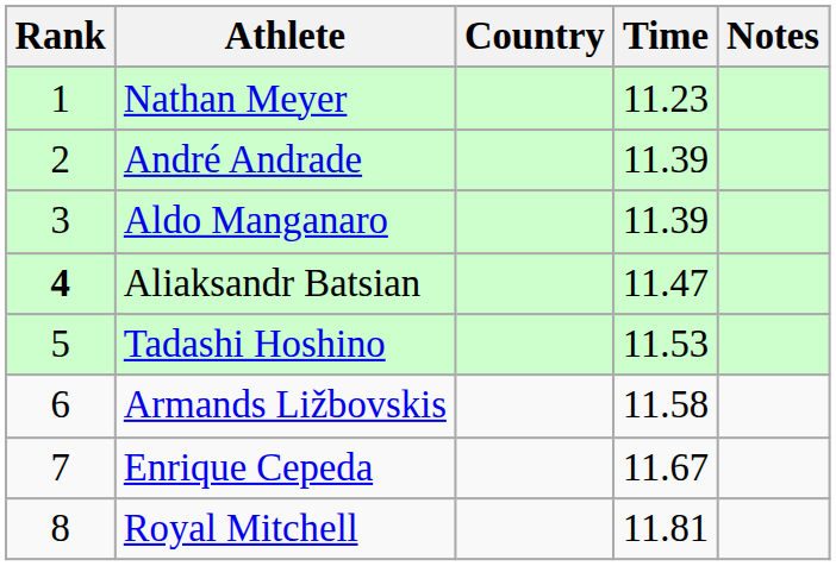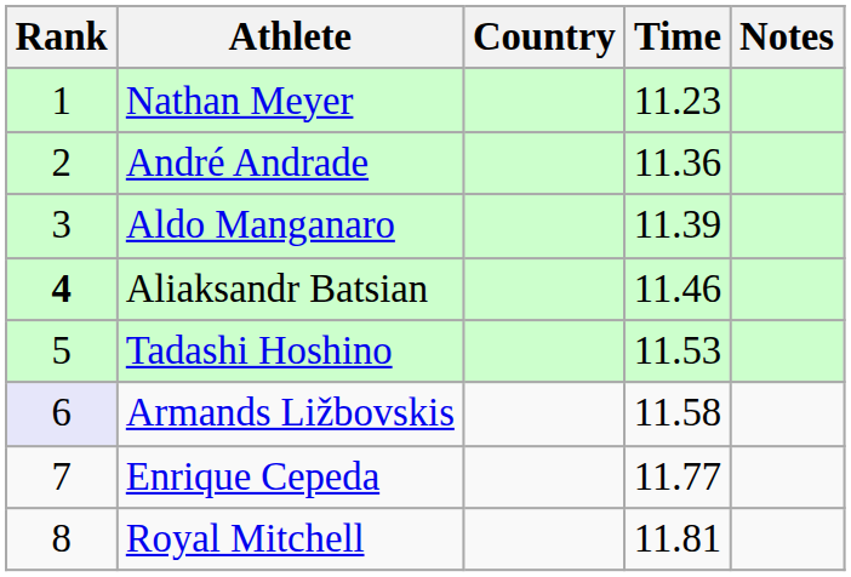André Andrade | Time: 11.39 -> 11.36
Aliaksandr Batsian | Time: 11.47 -> 11.46
Armands Ližbovskis | Rank: no background -> lavender background
Enrique Cepeda | Time: 11.67 -> 11.77
